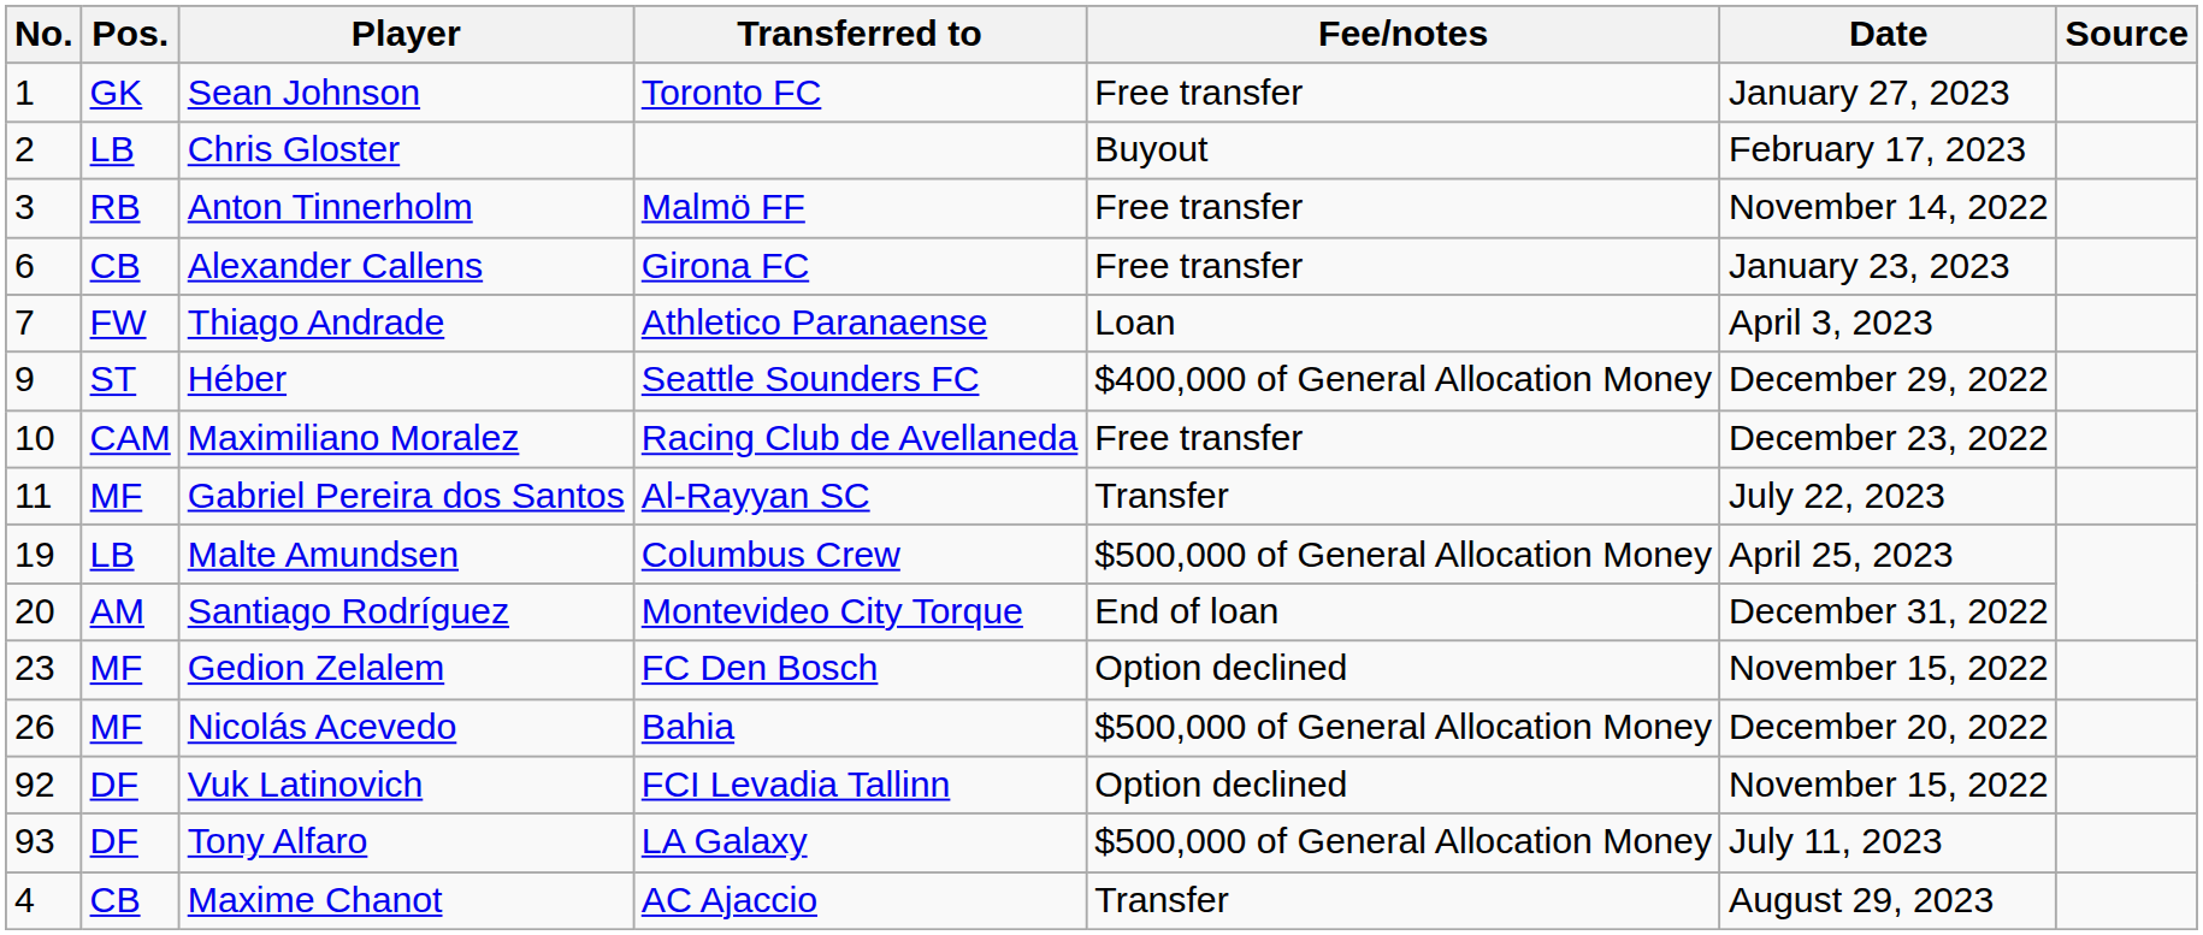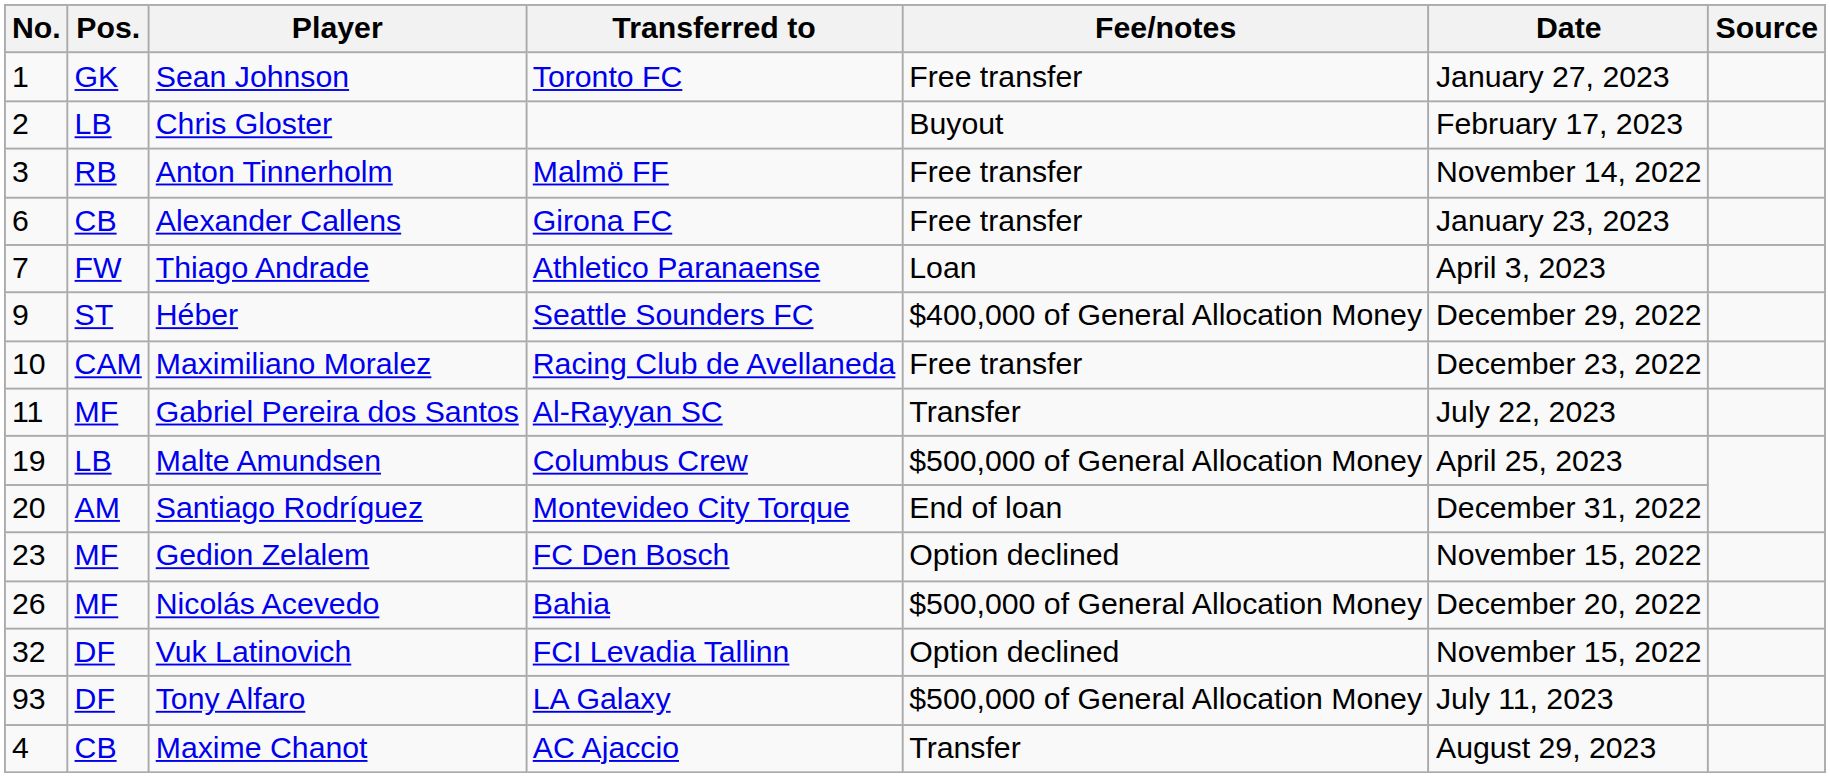Vuk Latinovich | No.: 92 -> 32
